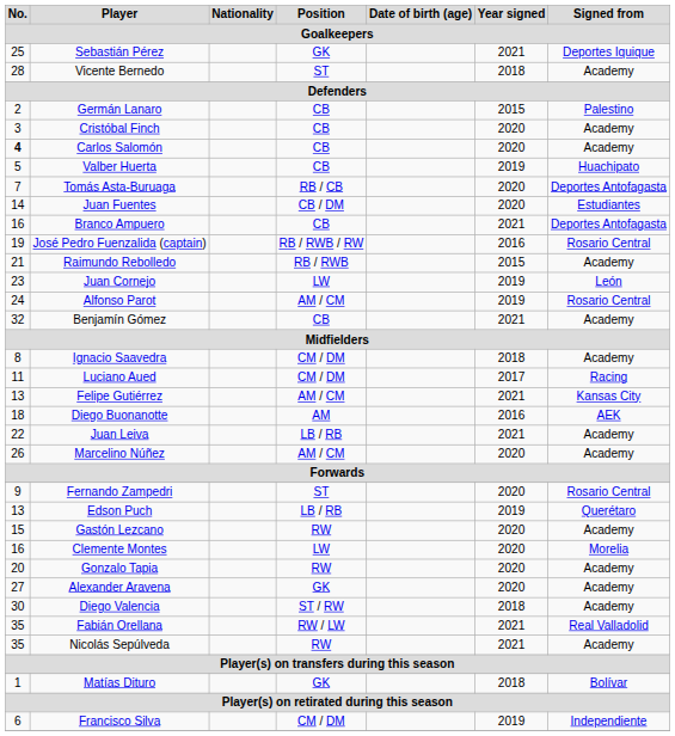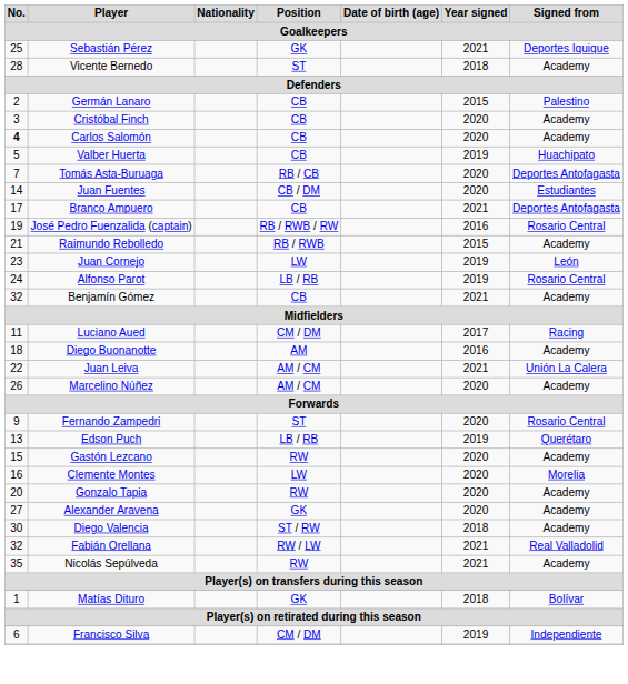Branco Ampuero | No.: 16 -> 17
Alfonso Parot | Position: AM / CM -> LB / RB
- row: 8 | Ignacio Saavedra | CM / DM | 2018 | Academy
- row: 13 | Felipe Gutiérrez | AM / CM | 2021 | Kansas City
Diego Buonanotte | Signed from: AEK -> Academy
Juan Leiva | Position: LB / RB -> AM / CM
Juan Leiva | Signed from: Academy -> Unión La Calera
Fabián Orellana | No.: 35 -> 32
